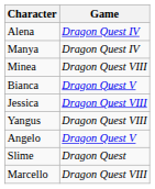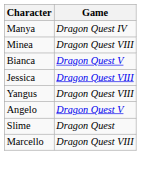- row: Alena | Dragon Quest IV
